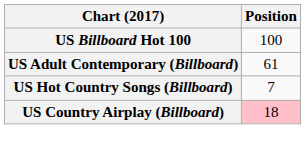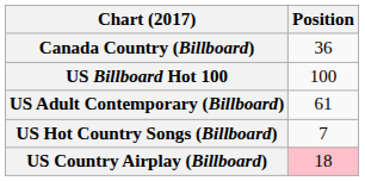+ row: Canada Country (Billboard) | 36
